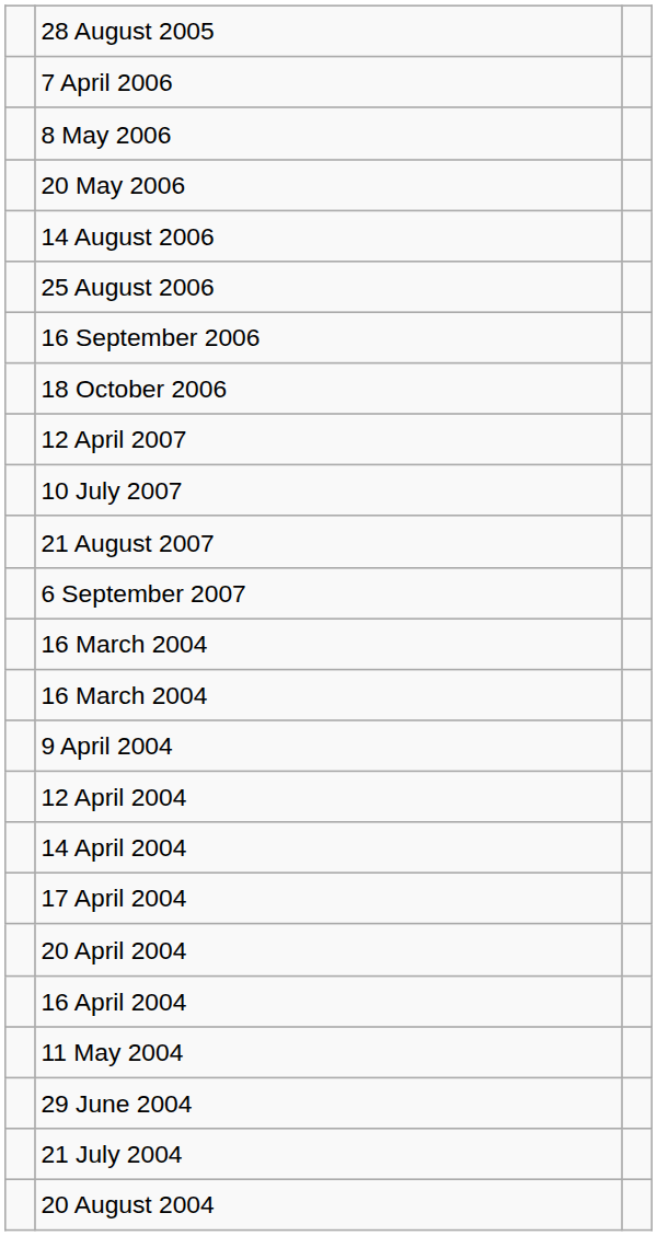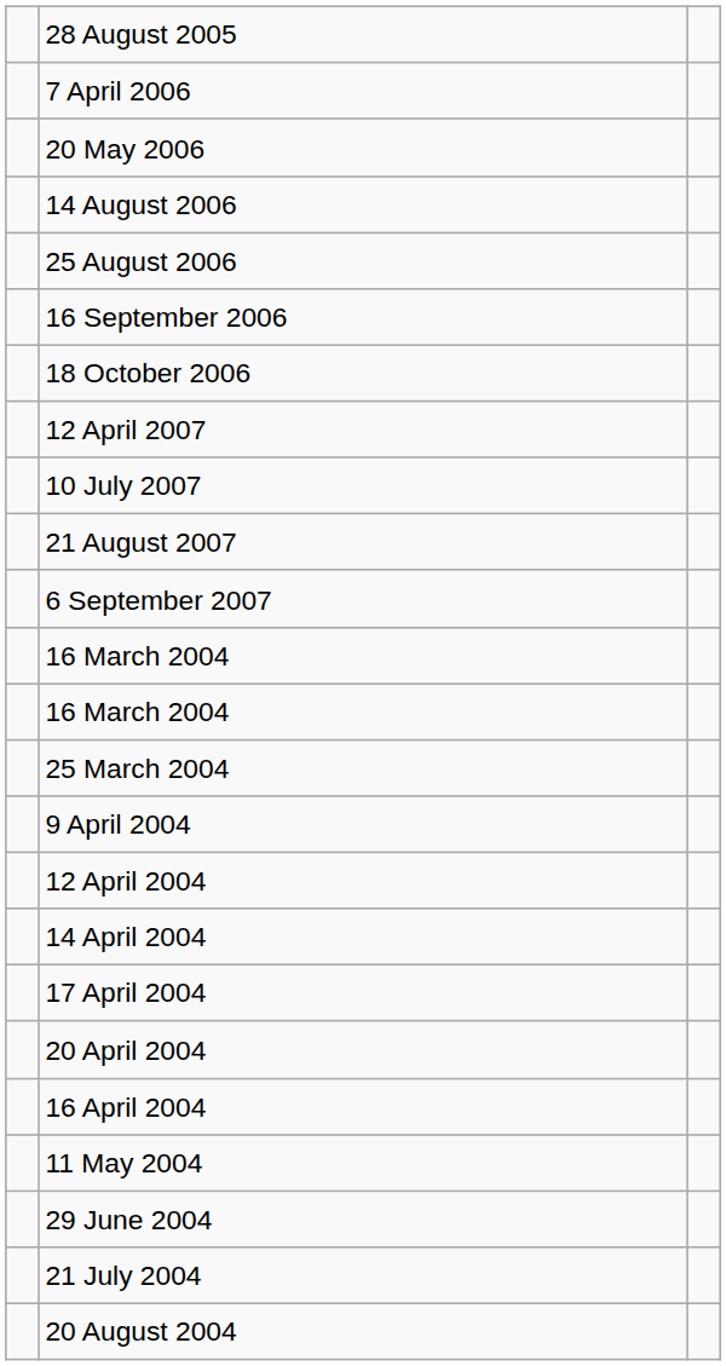- row: 8 May 2006
+ row: 25 March 2004
